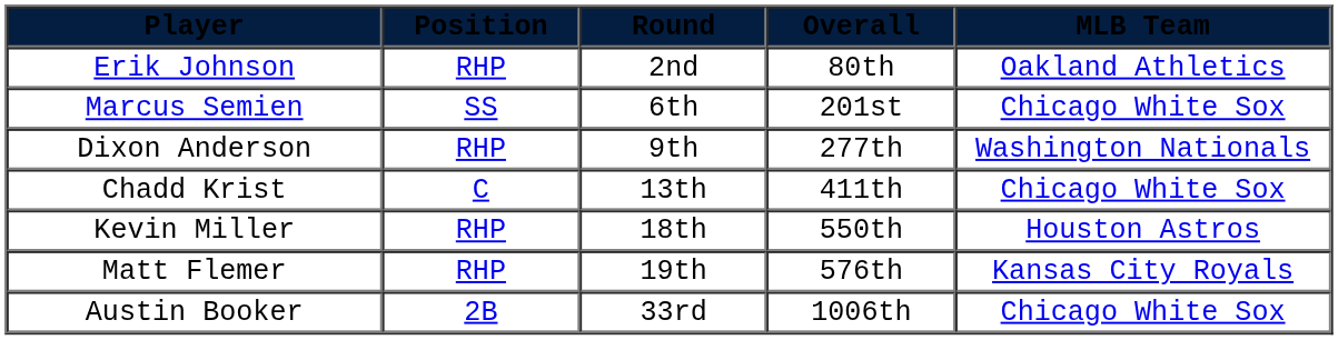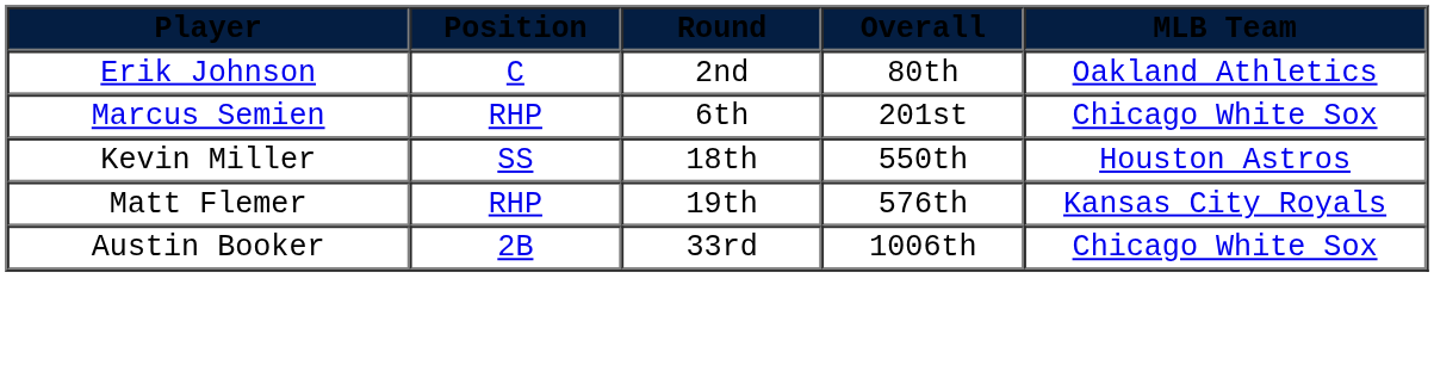Erik Johnson | Position: RHP -> C
Marcus Semien | Position: SS -> RHP
- row: Dixon Anderson | RHP | 9th | 277th | Washington Nationals
- row: Chadd Krist | C | 13th | 411th | Chicago White Sox
Kevin Miller | Position: RHP -> SS
